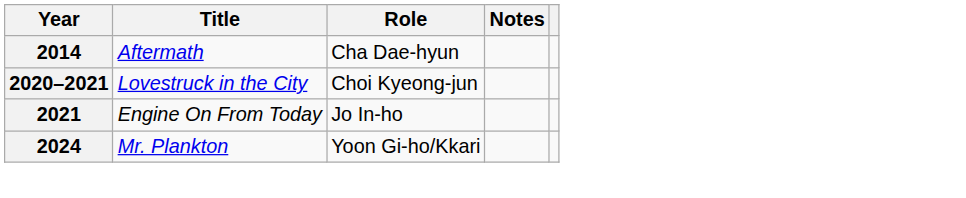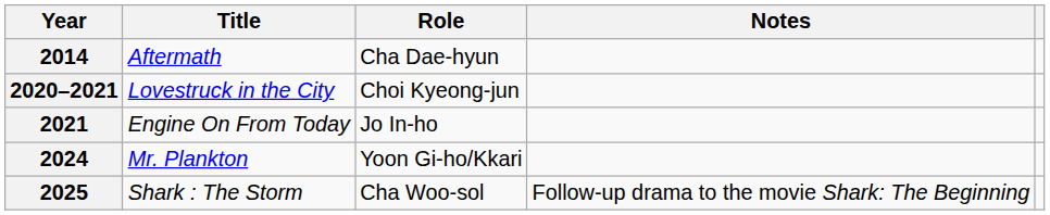+ row: 2025 | Shark : The Storm | Cha Woo-sol | Follow-up drama to the movie Shark: The Beginning
